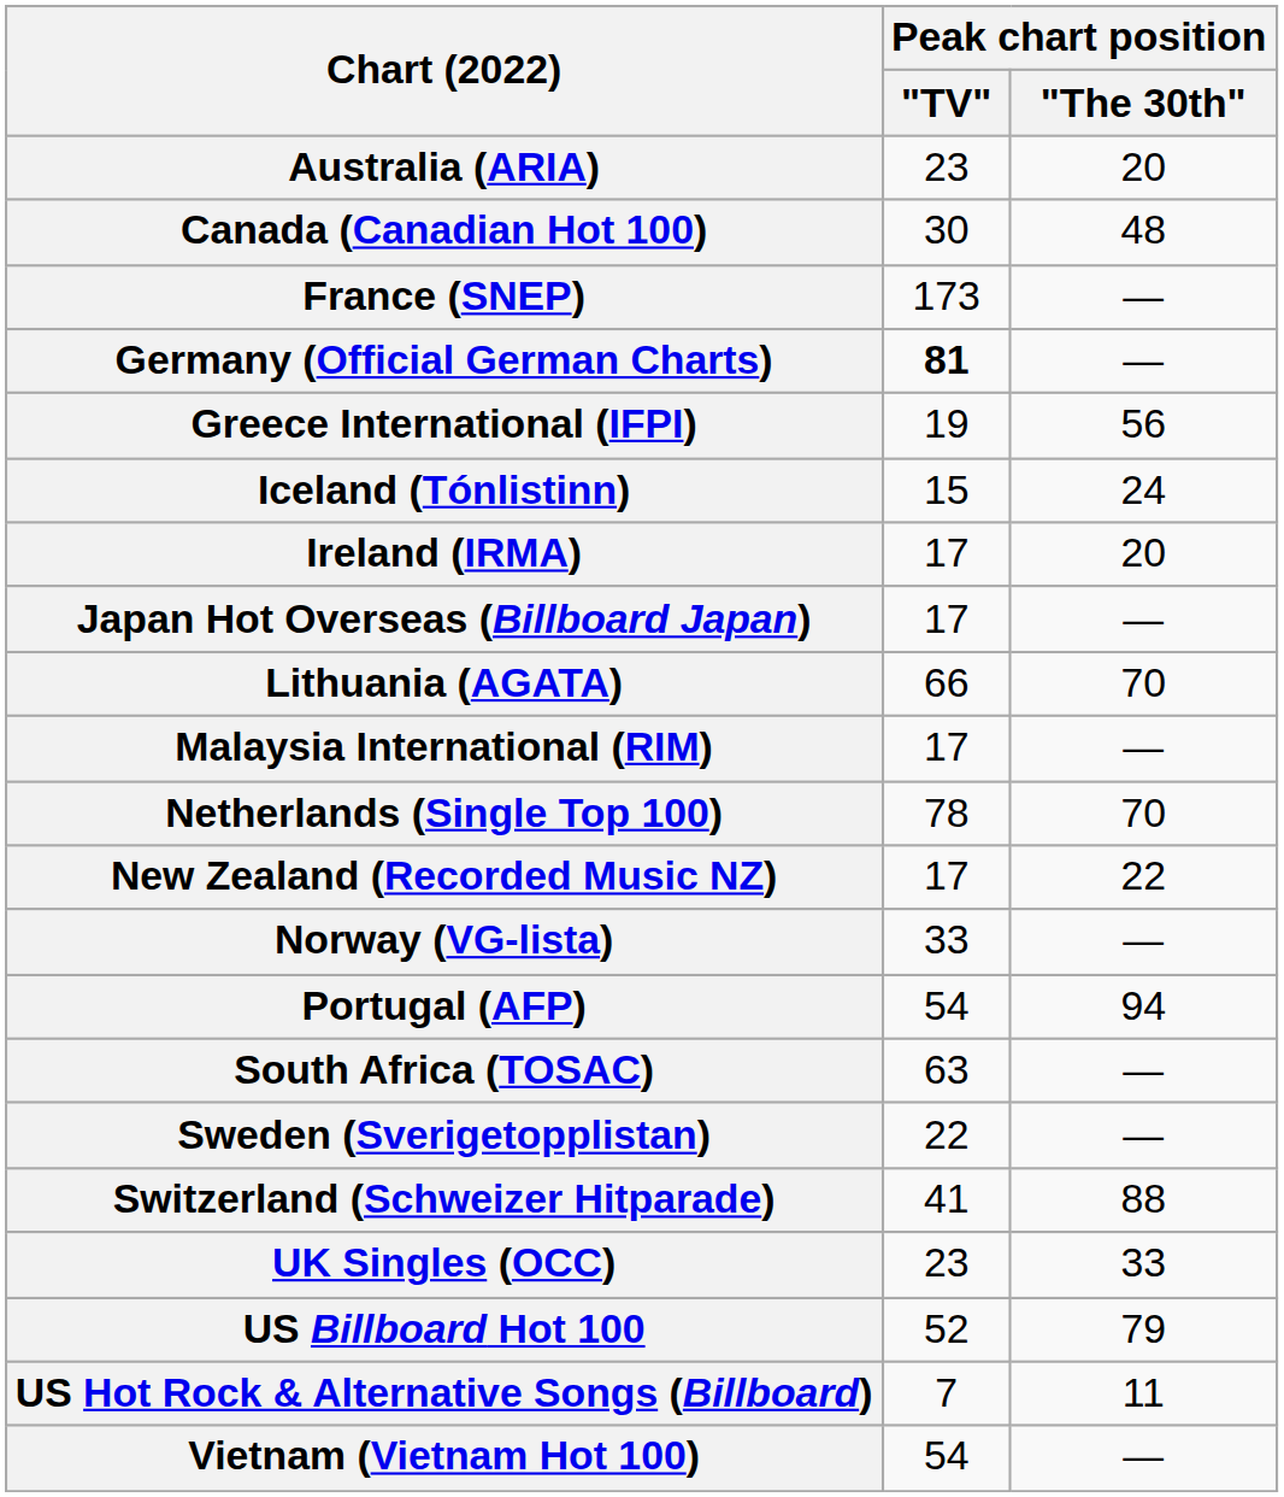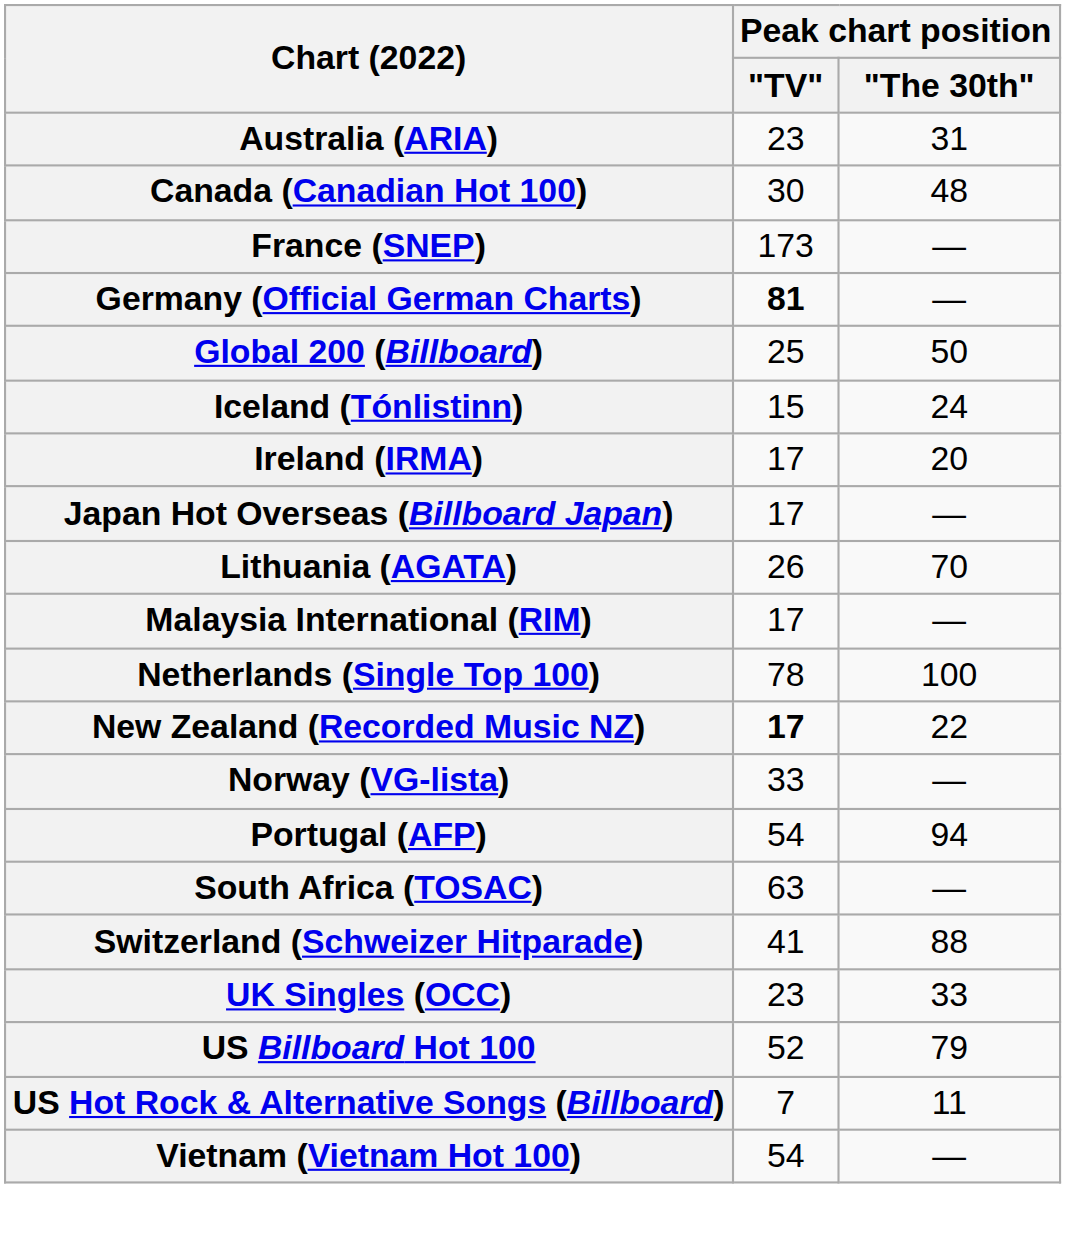Australia (ARIA) | Peak chart position / "The 30th": 20 -> 31
+ row: Global 200 (Billboard) | 25 | 50
- row: Greece International (IFPI) | 19 | 56
Lithuania (AGATA) | Peak chart position / "TV": 66 -> 26
Netherlands (Single Top 100) | Peak chart position / "The 30th": 70 -> 100
New Zealand (Recorded Music NZ) | Peak chart position / "TV": normal -> bold
- row: Sweden (Sverigetopplistan) | 22 | —
